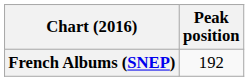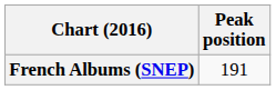French Albums (SNEP) | Peak position: 192 -> 191
